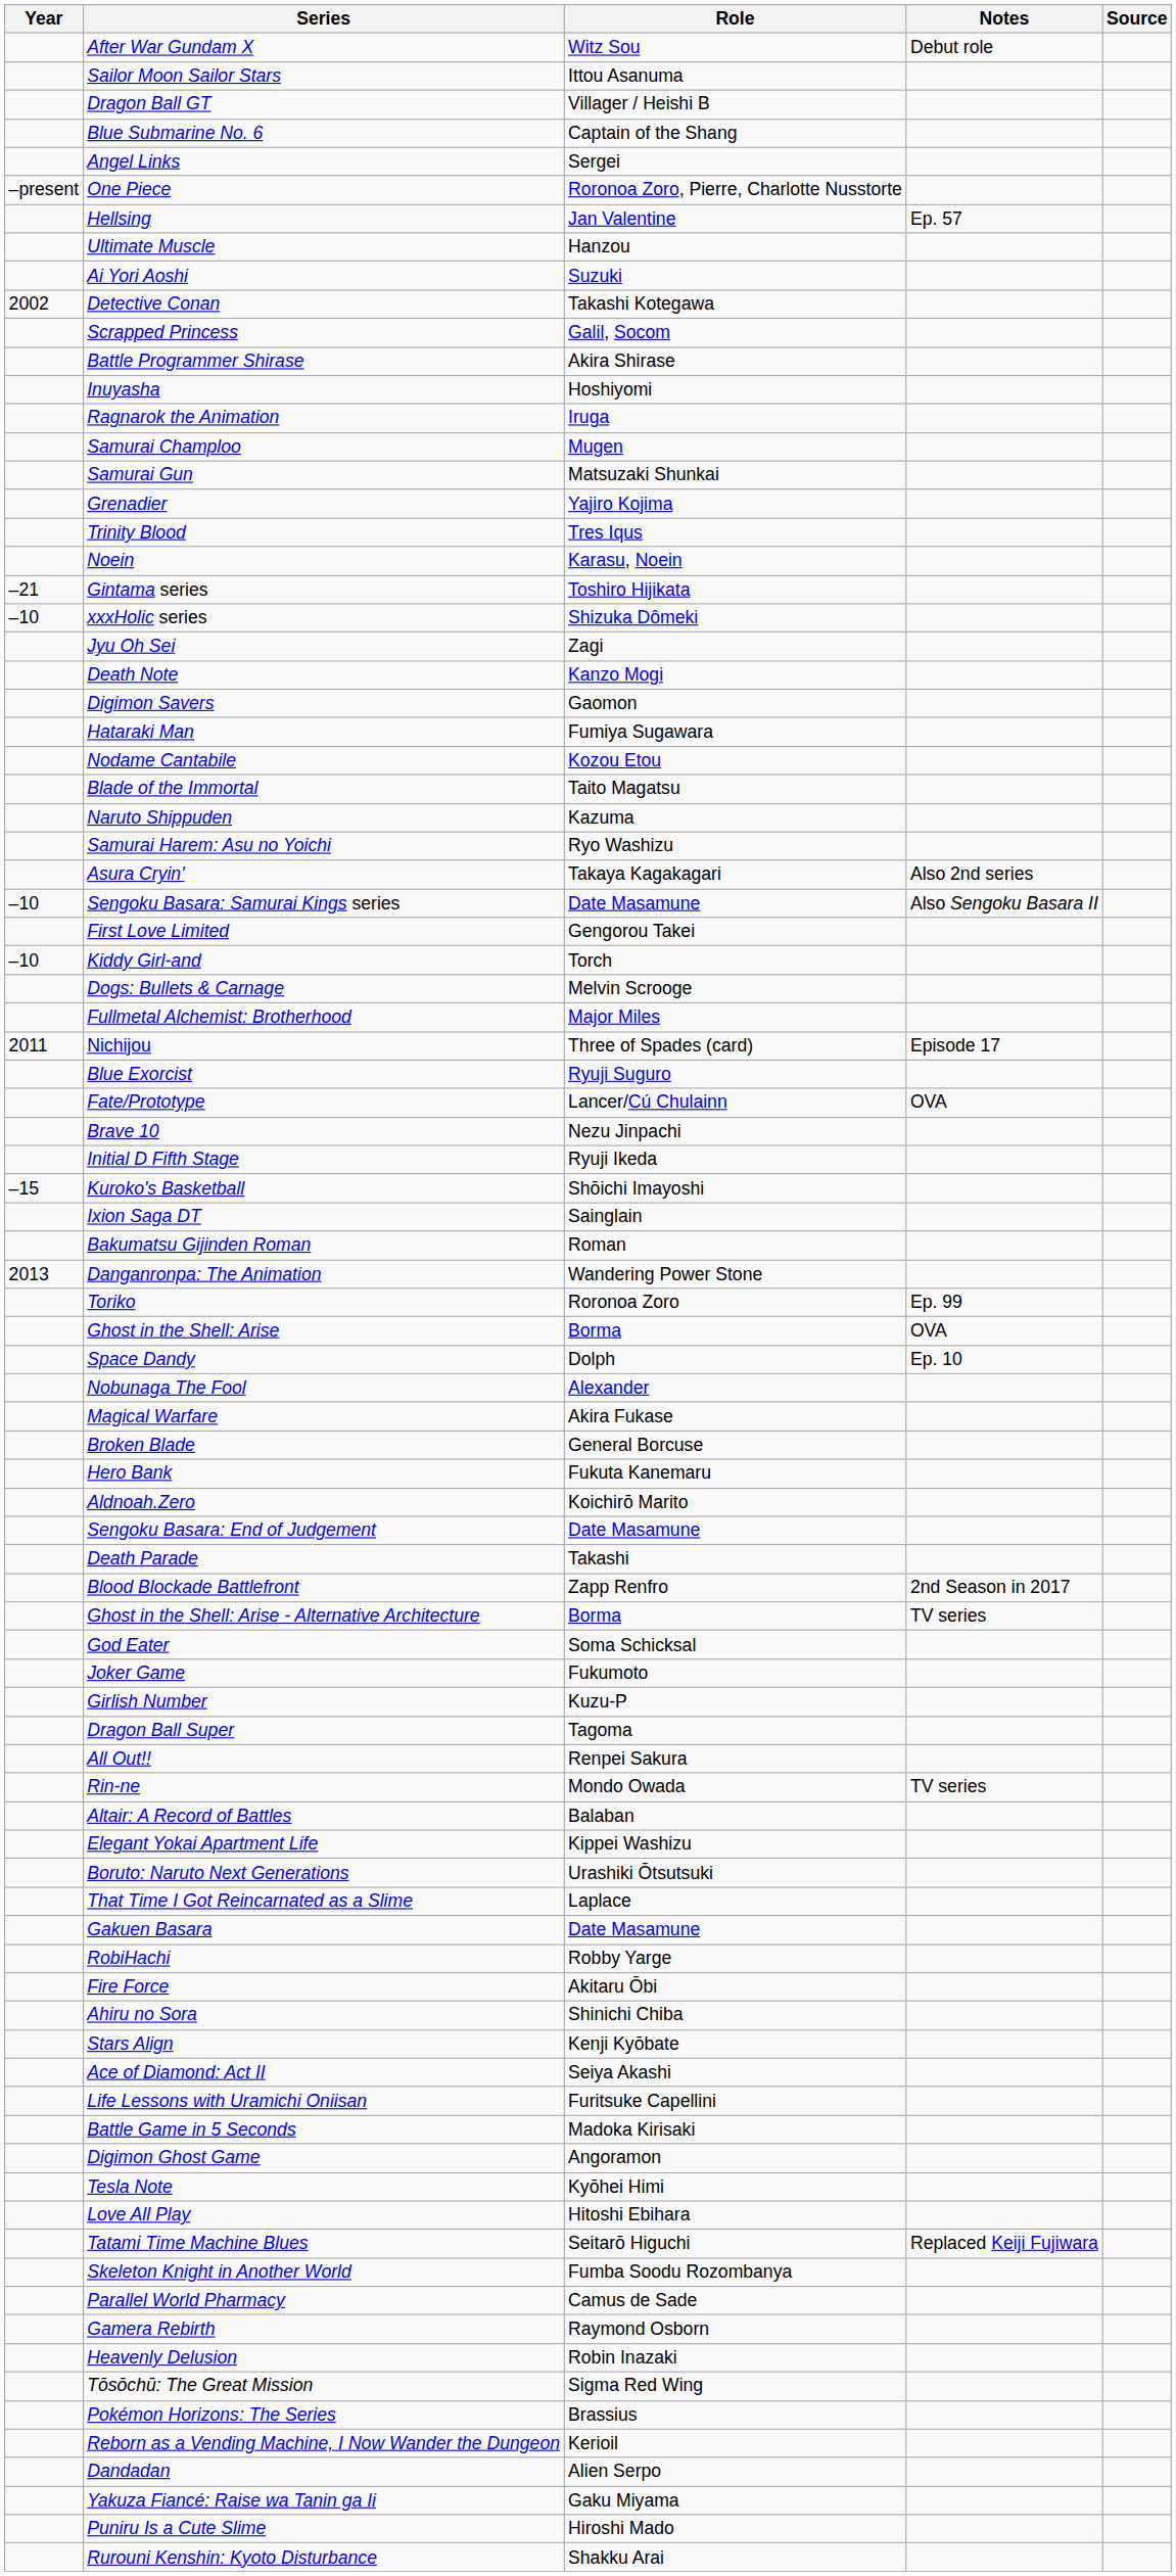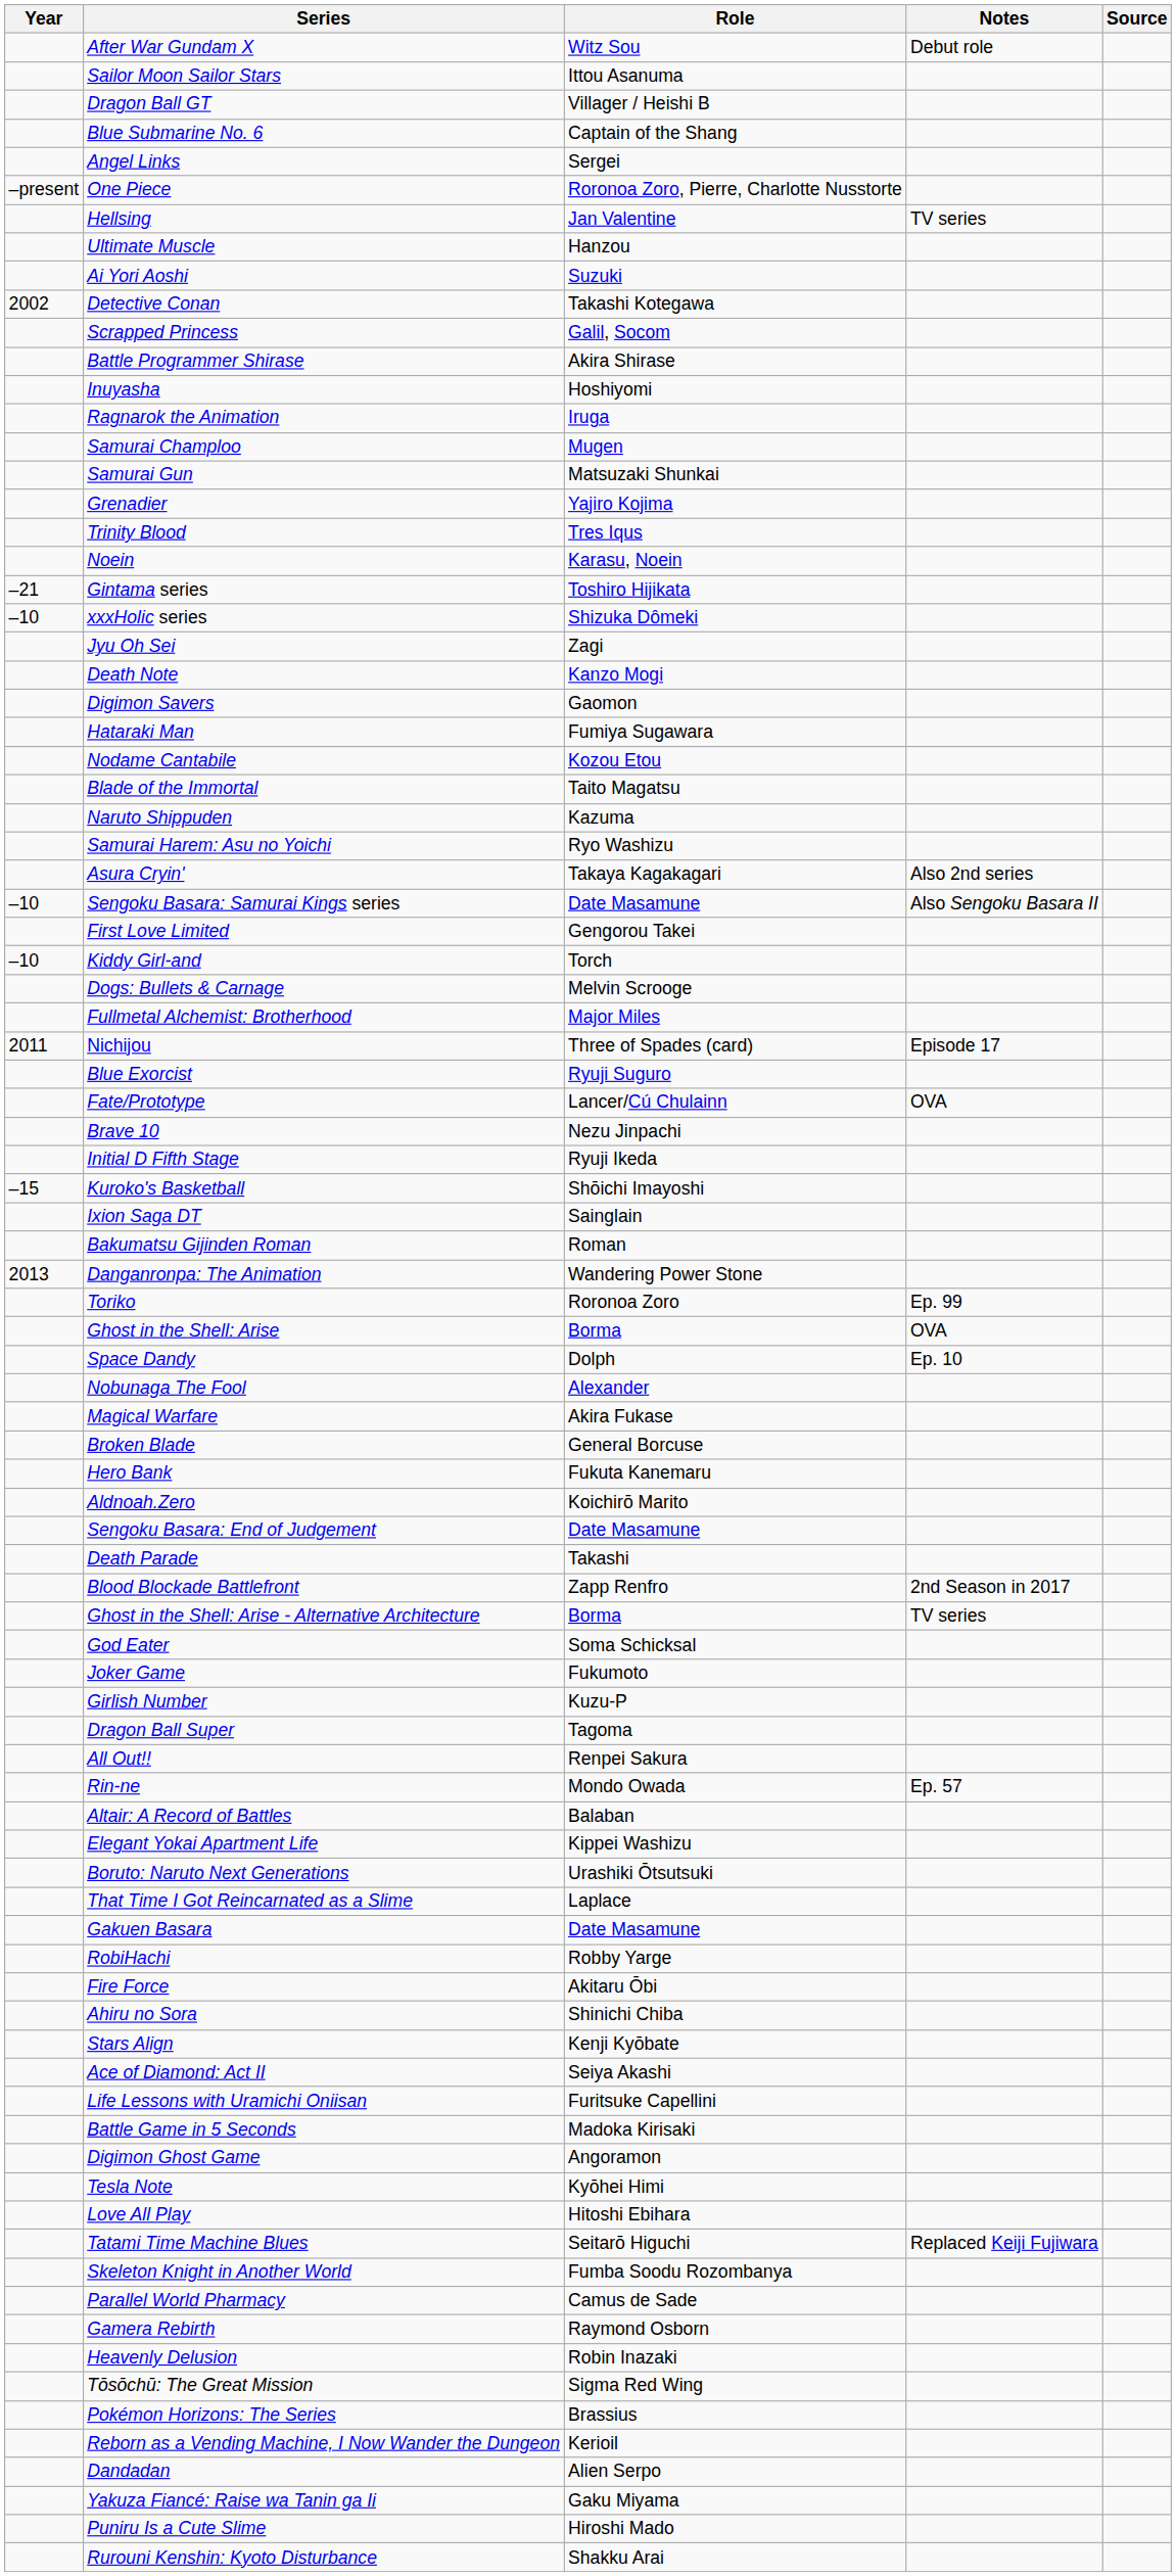Hellsing | Notes: Ep. 57 -> TV series
Rin-ne | Notes: TV series -> Ep. 57
